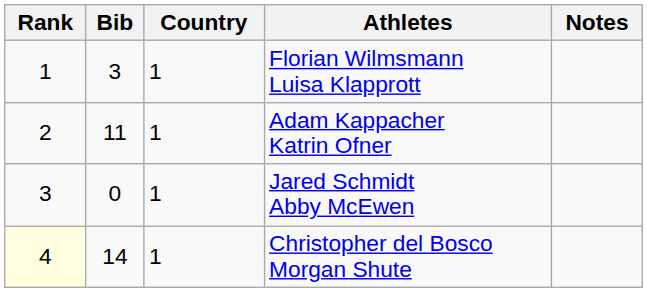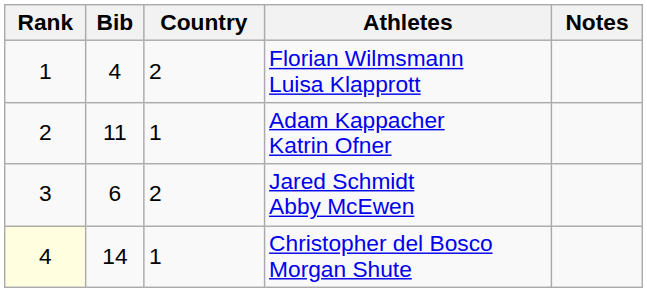Florian Wilmsmann Luisa Klapprott | Bib: 3 -> 4
Florian Wilmsmann Luisa Klapprott | Country: 1 -> 2
Jared Schmidt Abby McEwen | Bib: 0 -> 6
Jared Schmidt Abby McEwen | Country: 1 -> 2
